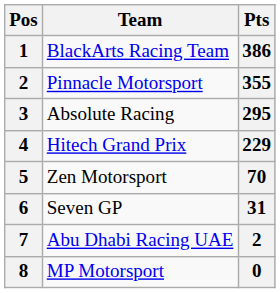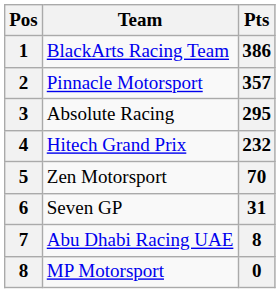Pinnacle Motorsport | Pts: 355 -> 357
Hitech Grand Prix | Pts: 229 -> 232
Abu Dhabi Racing UAE | Pts: 2 -> 8
